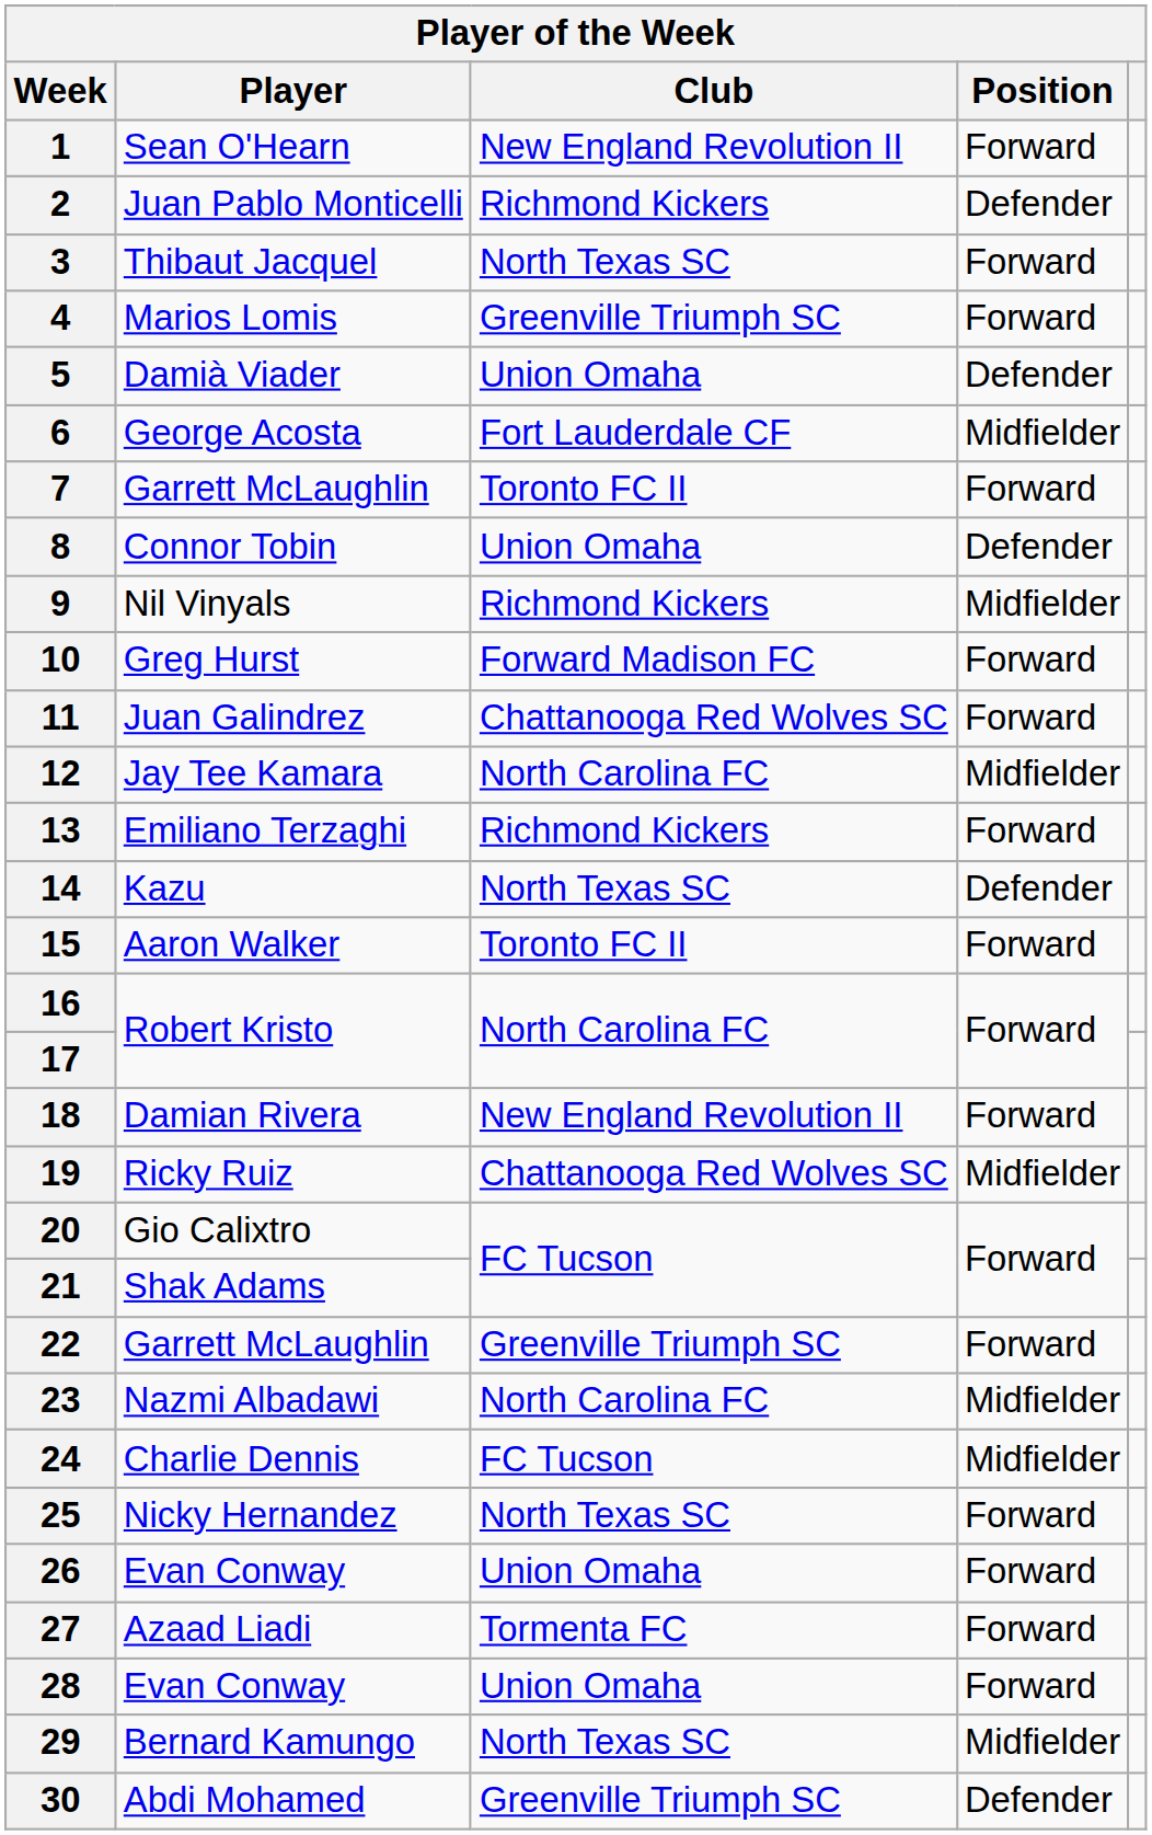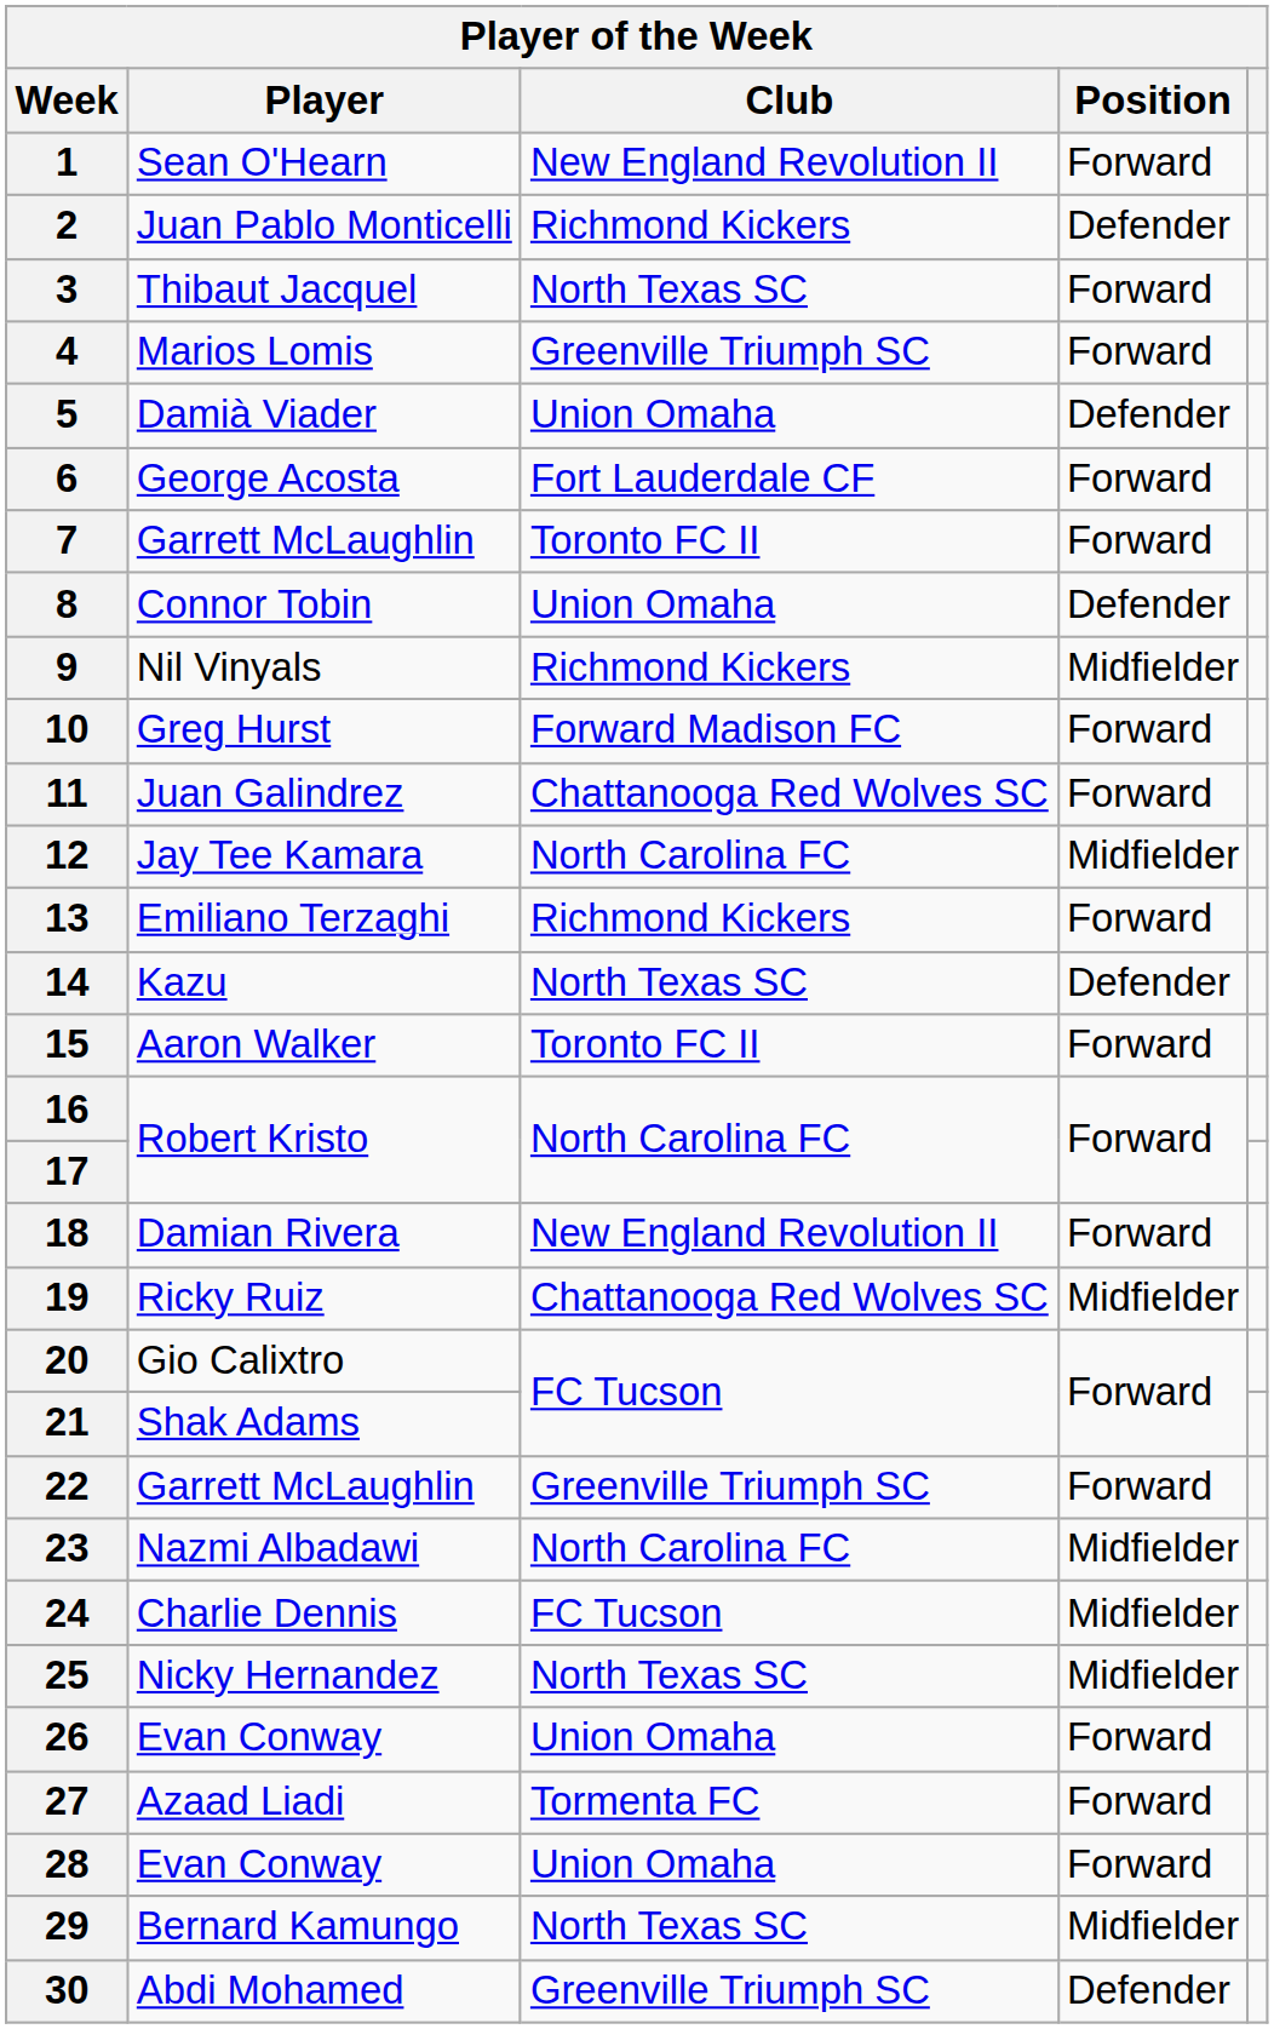6 | Position: Midfielder -> Forward
25 | Position: Forward -> Midfielder
